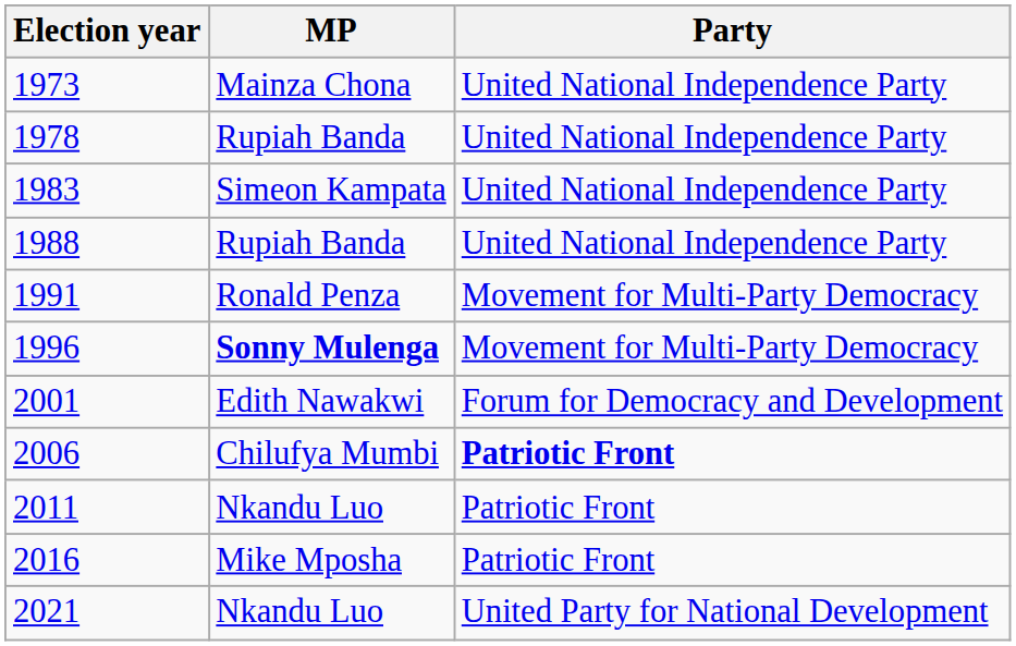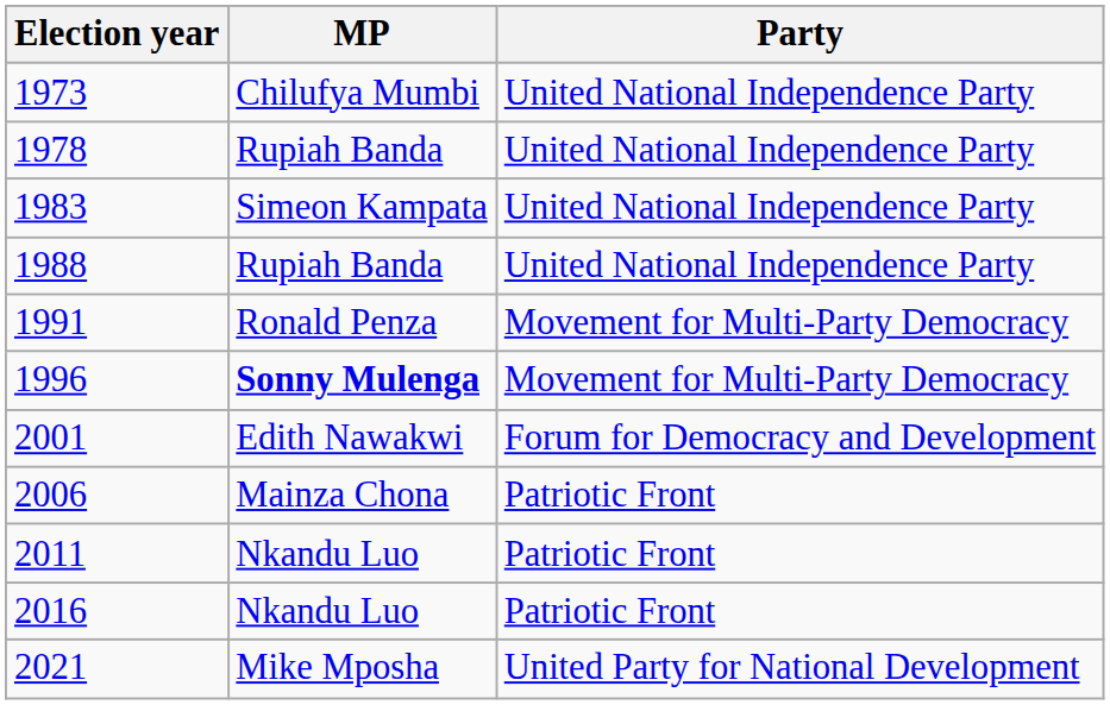1973 | MP: Mainza Chona -> Chilufya Mumbi
2006 | MP: Chilufya Mumbi -> Mainza Chona
2006 | Party: bold -> normal
2016 | MP: Mike Mposha -> Nkandu Luo
2021 | MP: Nkandu Luo -> Mike Mposha
